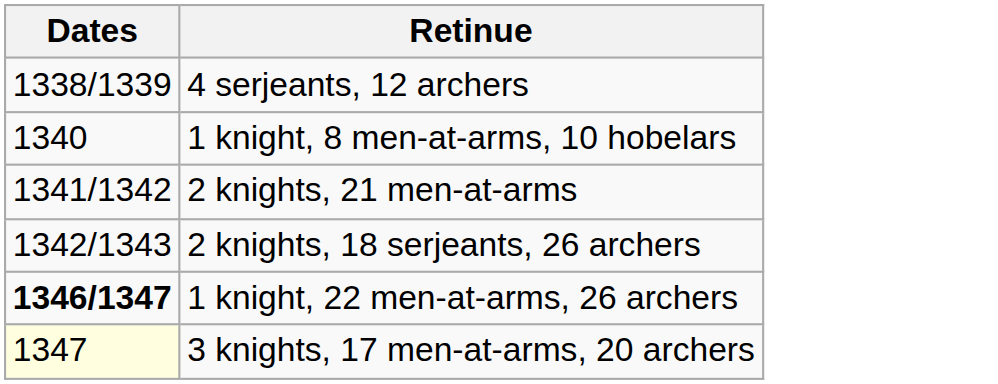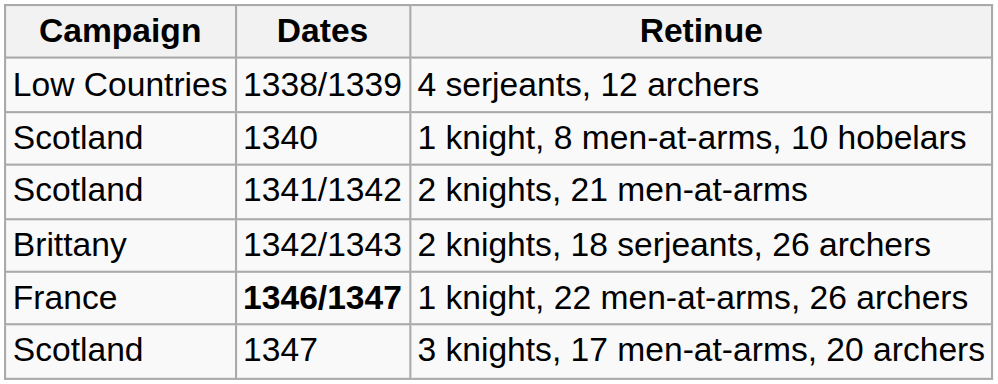+ column: Campaign | Low Countries | Scotland | Scotland | Brittany | France | Scotland
3 knights, 17 men-at-arms, 20 archers | Dates: lightyellow background -> no background
